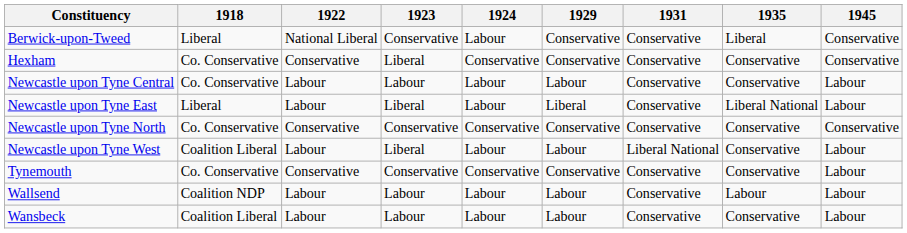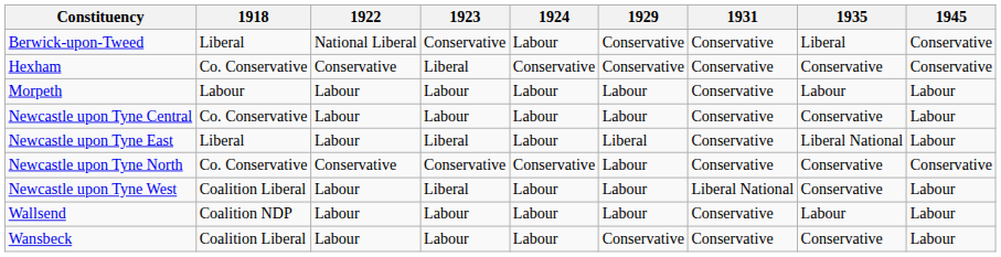+ row: Morpeth | Labour | Labour | Labour | Labour | Labour | Conservative | Labour | Labour
Newcastle upon Tyne North | 1929: Conservative -> Labour
- row: Tynemouth | Co. Conservative | Conservative | Conservative | Conservative | Conservative | Conservative | Conservative | Labour
Wansbeck | 1929: Labour -> Conservative
